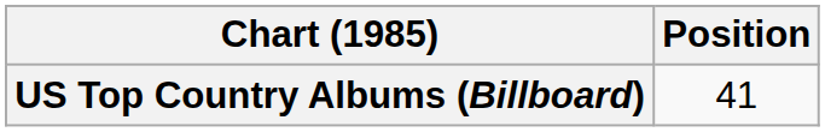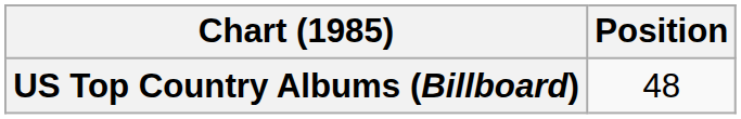US Top Country Albums (Billboard) | Position: 41 -> 48
